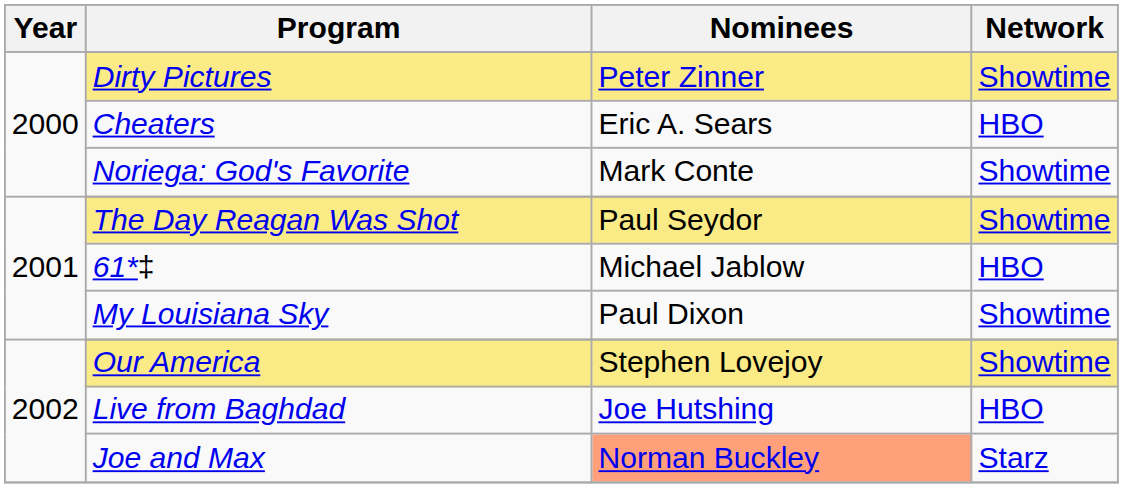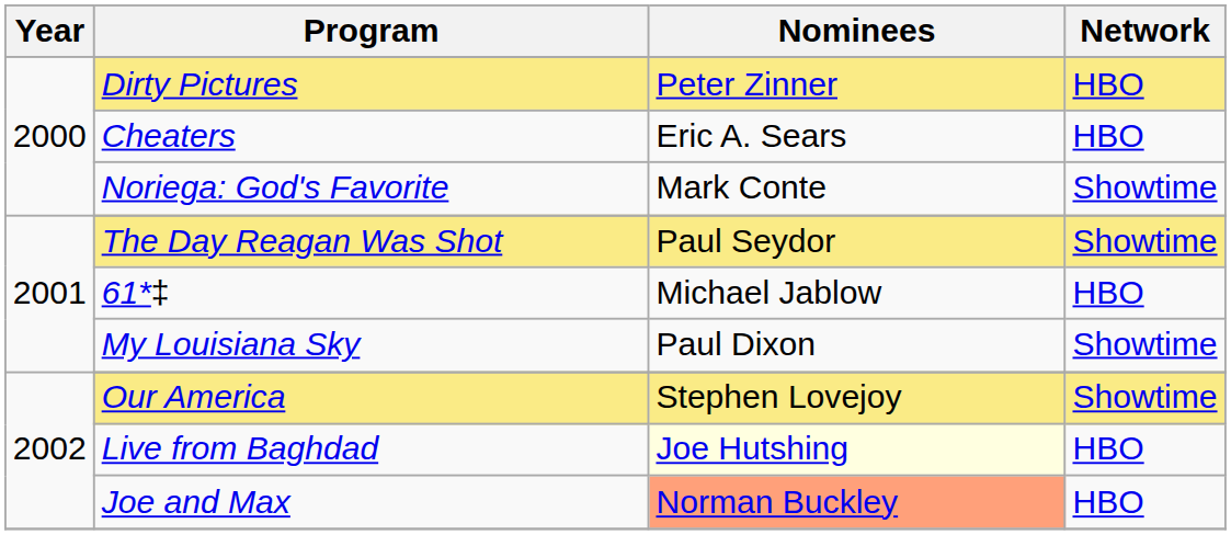Dirty Pictures | Network: Showtime -> HBO
Live from Baghdad | Nominees: no background -> lightyellow background
Joe and Max | Network: Starz -> HBO
